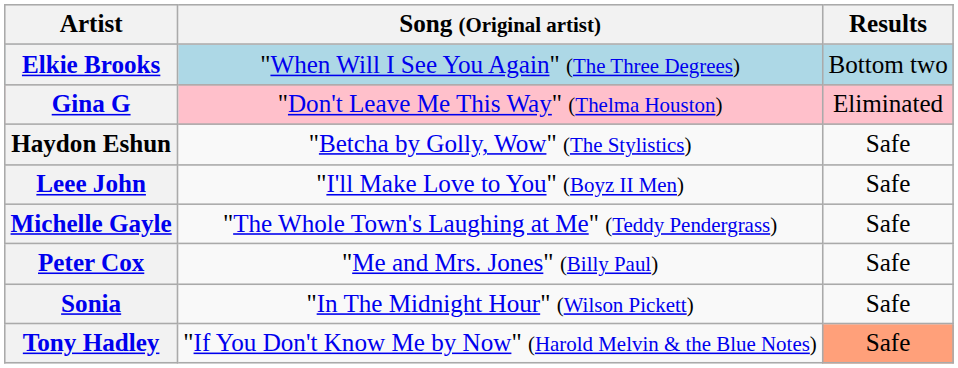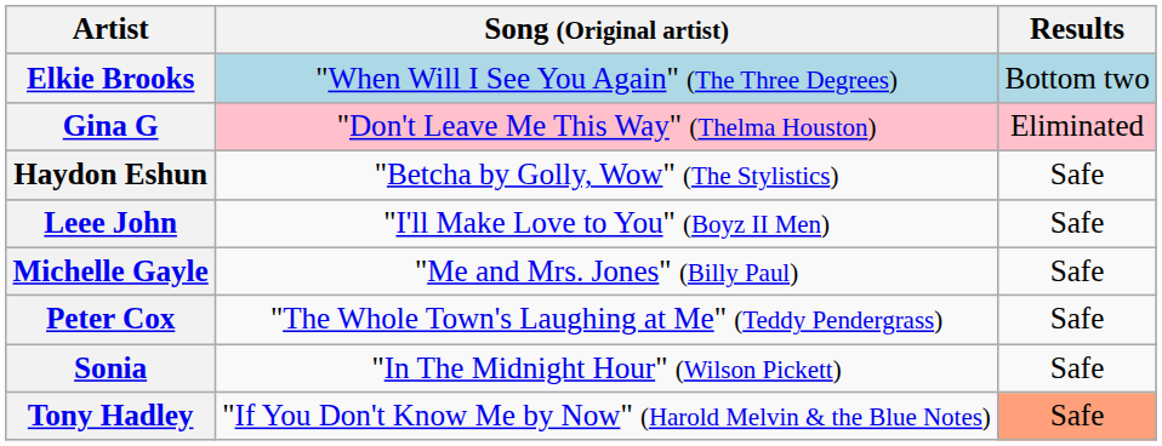Michelle Gayle | Song (Original artist): "The Whole Town's Laughing at Me" (Teddy Pendergrass) -> "Me and Mrs. Jones" (Billy Paul)
Peter Cox | Song (Original artist): "Me and Mrs. Jones" (Billy Paul) -> "The Whole Town's Laughing at Me" (Teddy Pendergrass)
